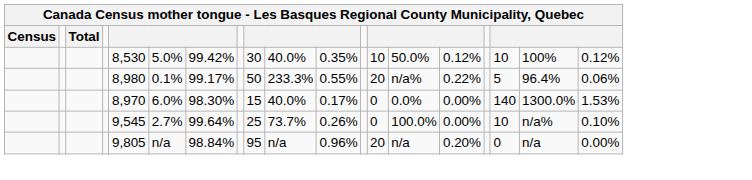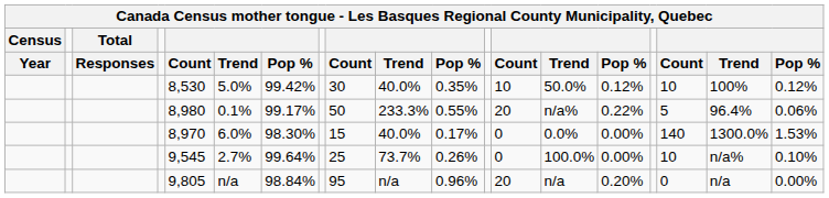+ row: Year | Responses | Count | Trend | Pop % | Count | Trend | Pop % | Count | Trend | Pop % | Count | Trend | Pop %
